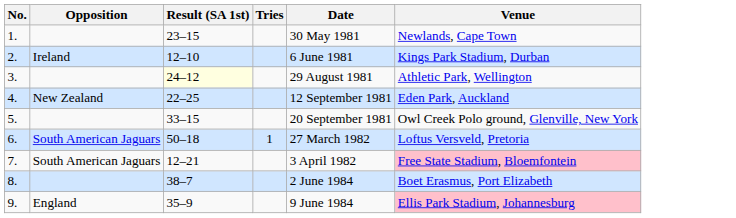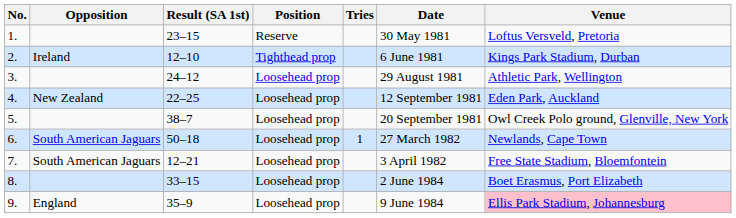+ column: Position | Reserve | Tighthead prop | Loosehead prop | Loosehead prop | Loosehead prop | Loosehead prop | Loosehead prop | Loosehead prop | Loosehead prop
1. | Venue: Newlands, Cape Town -> Loftus Versveld, Pretoria
3. | Result (SA 1st): lightyellow background -> no background
5. | Result (SA 1st): 33–15 -> 38–7
6. | Venue: Loftus Versveld, Pretoria -> Newlands, Cape Town
7. | Venue: pink background -> no background
8. | Result (SA 1st): 38–7 -> 33–15
